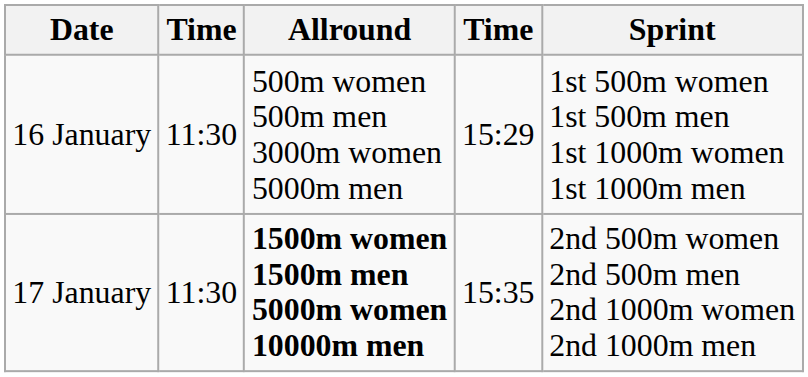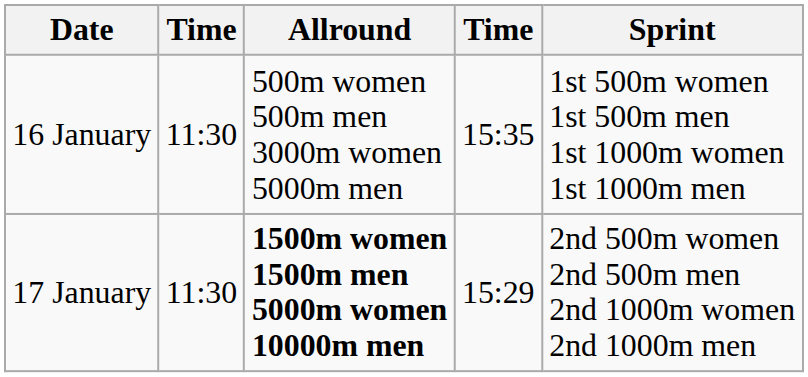16 January | column 4: 15:29 -> 15:35
17 January | column 4: 15:35 -> 15:29
